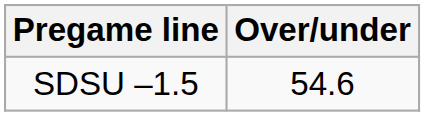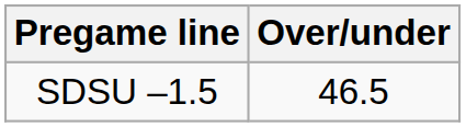SDSU –1.5 | Over/under: 54.6 -> 46.5
